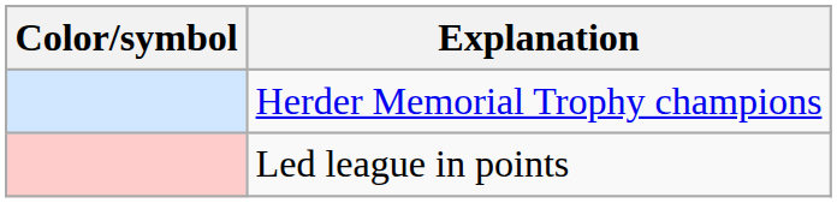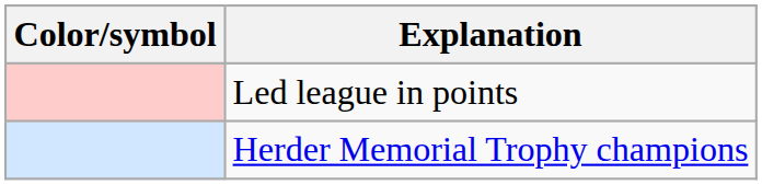rows swapped: Herder Memorial Trophy champions <-> Led league in points
